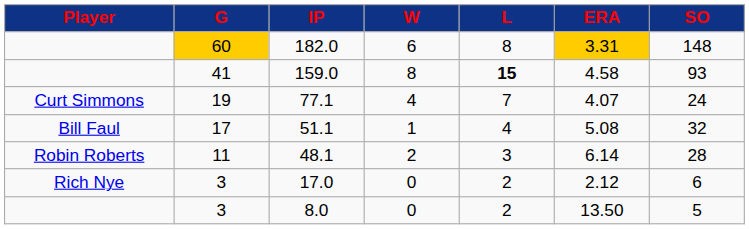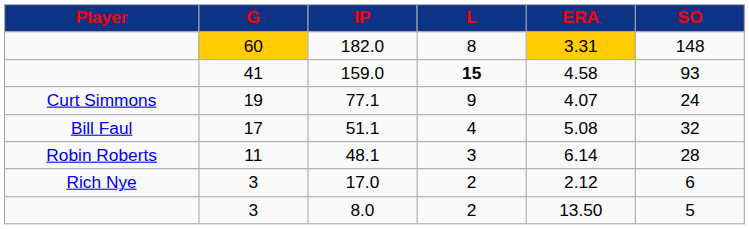- column: W | 6 | 8 | 4 | 1 | 2 | 0 | 0
77.1 | L: 7 -> 9
